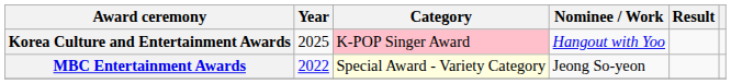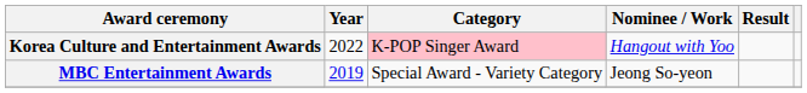Korea Culture and Entertainment Awards | Year: 2025 -> 2022
MBC Entertainment Awards | Year: 2022 -> 2019
MBC Entertainment Awards | Category: lightyellow background -> no background
